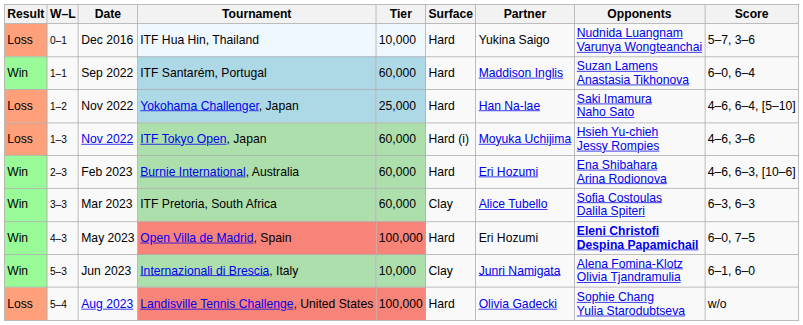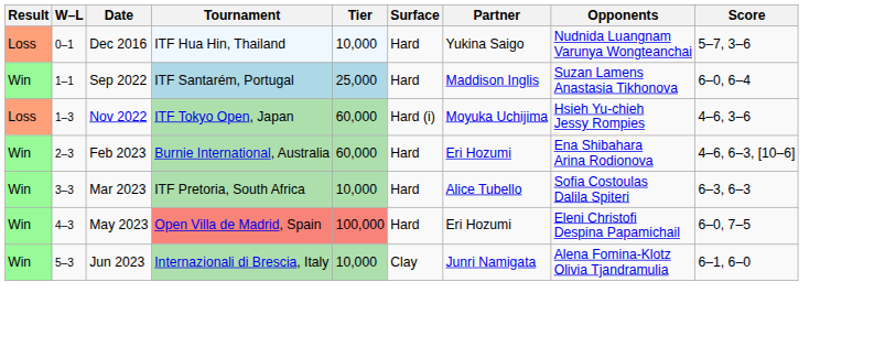ITF Santarém, Portugal | Tier: 60,000 -> 25,000
- row: Loss | 1–2 | Nov 2022 | Yokohama Challenger, Japan | 25,000 | Hard | Han Na-lae | Saki Imamura Naho Sato | 4–6, 6–4, [5–10]
ITF Pretoria, South Africa | Tier: 60,000 -> 10,000
ITF Pretoria, South Africa | Surface: Clay -> Hard
Open Villa de Madrid, Spain | Opponents: bold -> normal
- row: Loss | 5–4 | Aug 2023 | Landisville Tennis Challenge, United States | 100,000 | Hard | Olivia Gadecki | Sophie Chang Yulia Starodubtseva | w/o
